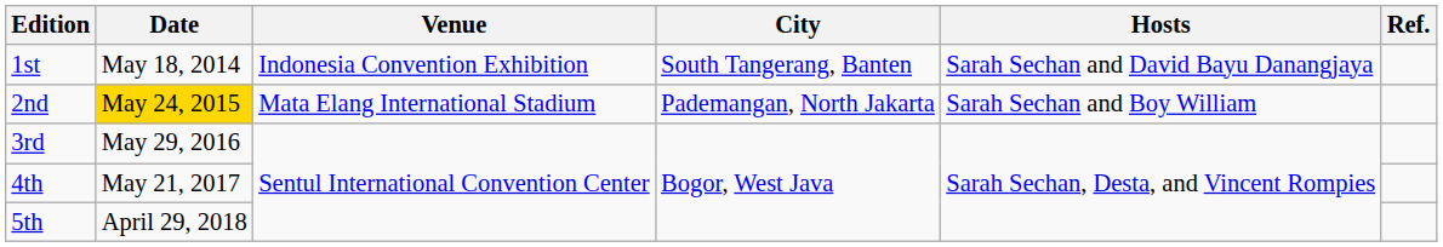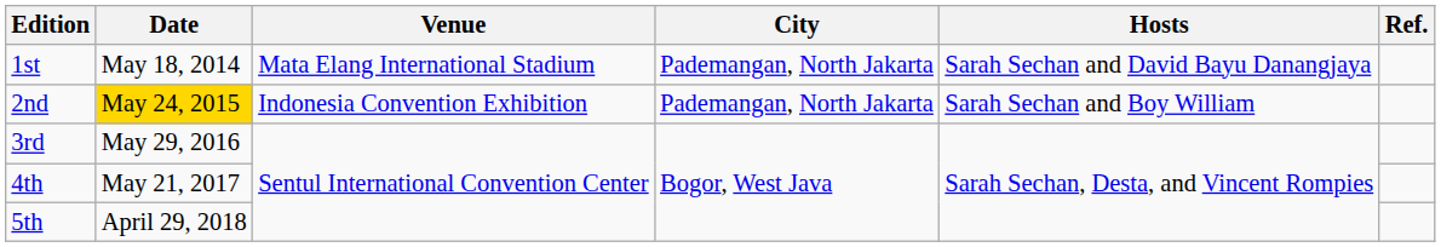1st | Venue: Indonesia Convention Exhibition -> Mata Elang International Stadium
1st | City: South Tangerang, Banten -> Pademangan, North Jakarta
2nd | Venue: Mata Elang International Stadium -> Indonesia Convention Exhibition
